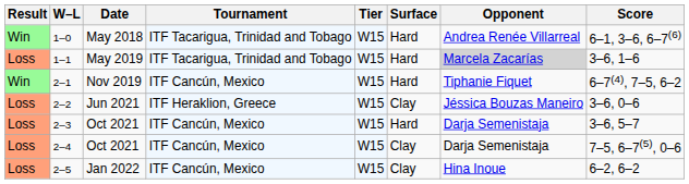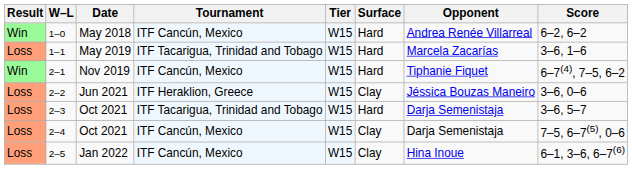1–0 | Tournament: ITF Tacarigua, Trinidad and Tobago -> ITF Cancún, Mexico
1–0 | Score: 6–1, 3–6, 6–7(6) -> 6–2, 6–2
1–1 | Opponent: lightgrey background -> no background
2–3 | Tournament: ITF Cancún, Mexico -> ITF Tacarigua, Trinidad and Tobago
2–5 | Score: 6–2, 6–2 -> 6–1, 3–6, 6–7(6)
